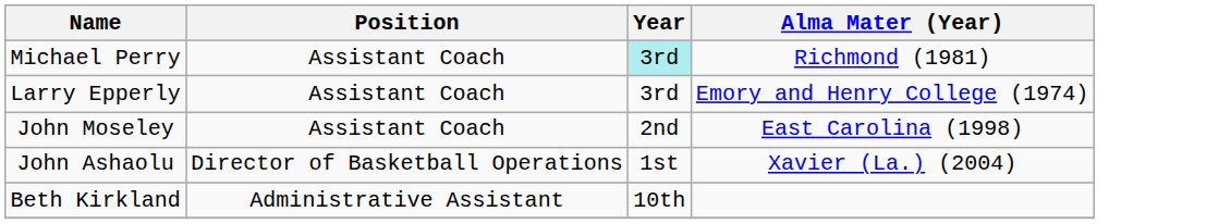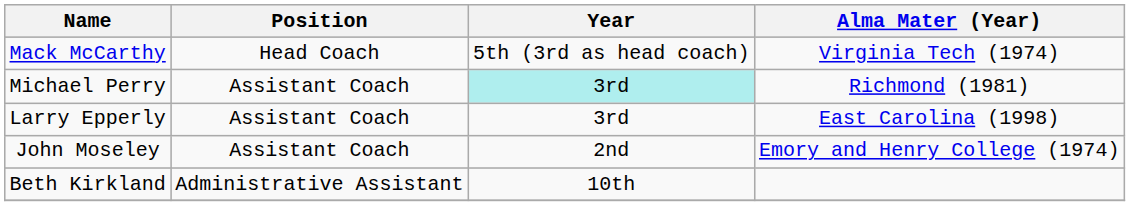+ row: Mack McCarthy | Head Coach | 5th (3rd as head coach) | Virginia Tech (1974)
Larry Epperly | Alma Mater (Year): Emory and Henry College (1974) -> East Carolina (1998)
John Moseley | Alma Mater (Year): East Carolina (1998) -> Emory and Henry College (1974)
- row: John Ashaolu | Director of Basketball Operations | 1st | Xavier (La.) (2004)
